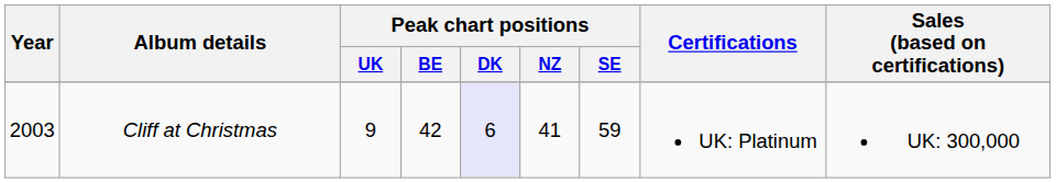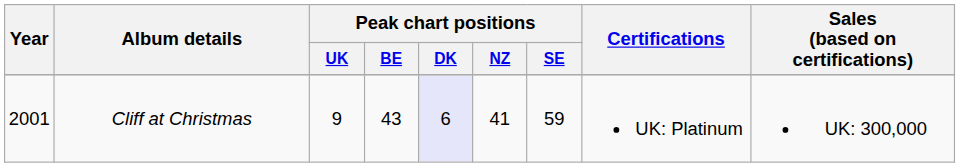Cliff at Christmas | Year: 2003 -> 2001
Cliff at Christmas | Peak chart positions / BE: 42 -> 43
